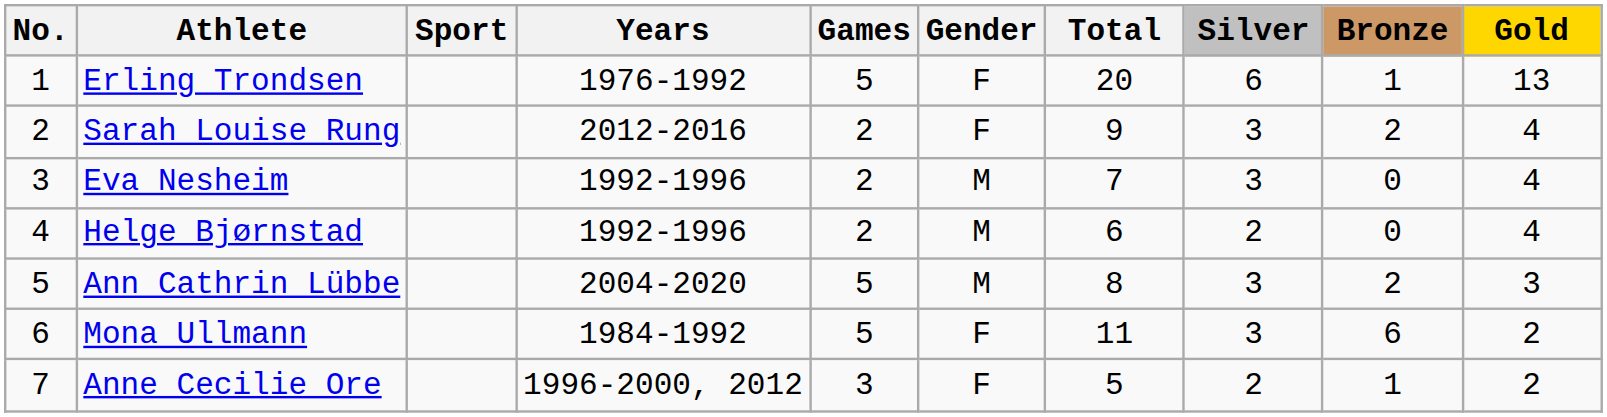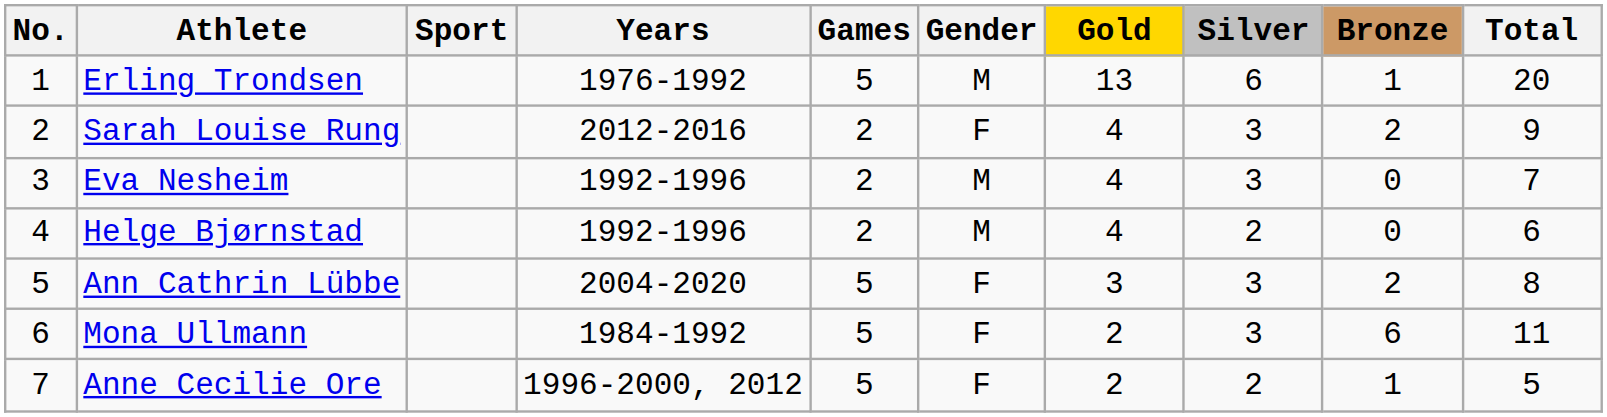columns swapped: Gold <-> Total
Erling Trondsen | Gender: F -> M
Ann Cathrin Lübbe | Gender: M -> F
Anne Cecilie Ore | Games: 3 -> 5
